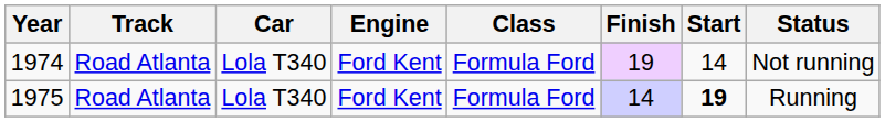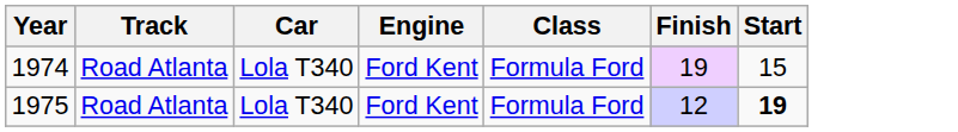- column: Status | Not running | Running
1974 | Start: 14 -> 15
1975 | Finish: 14 -> 12
